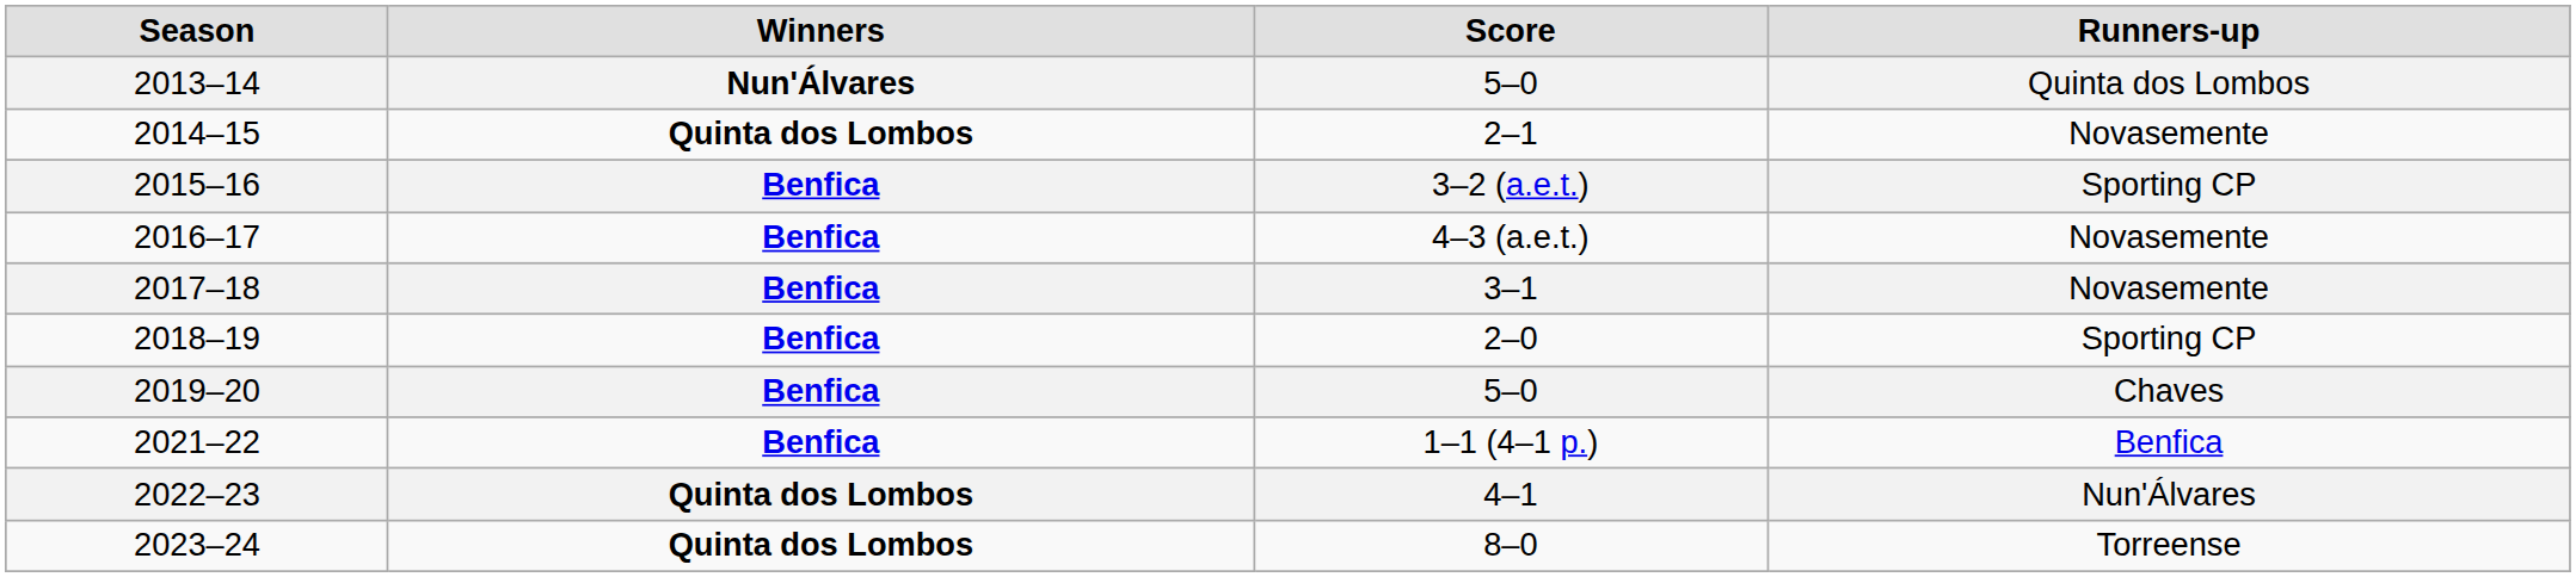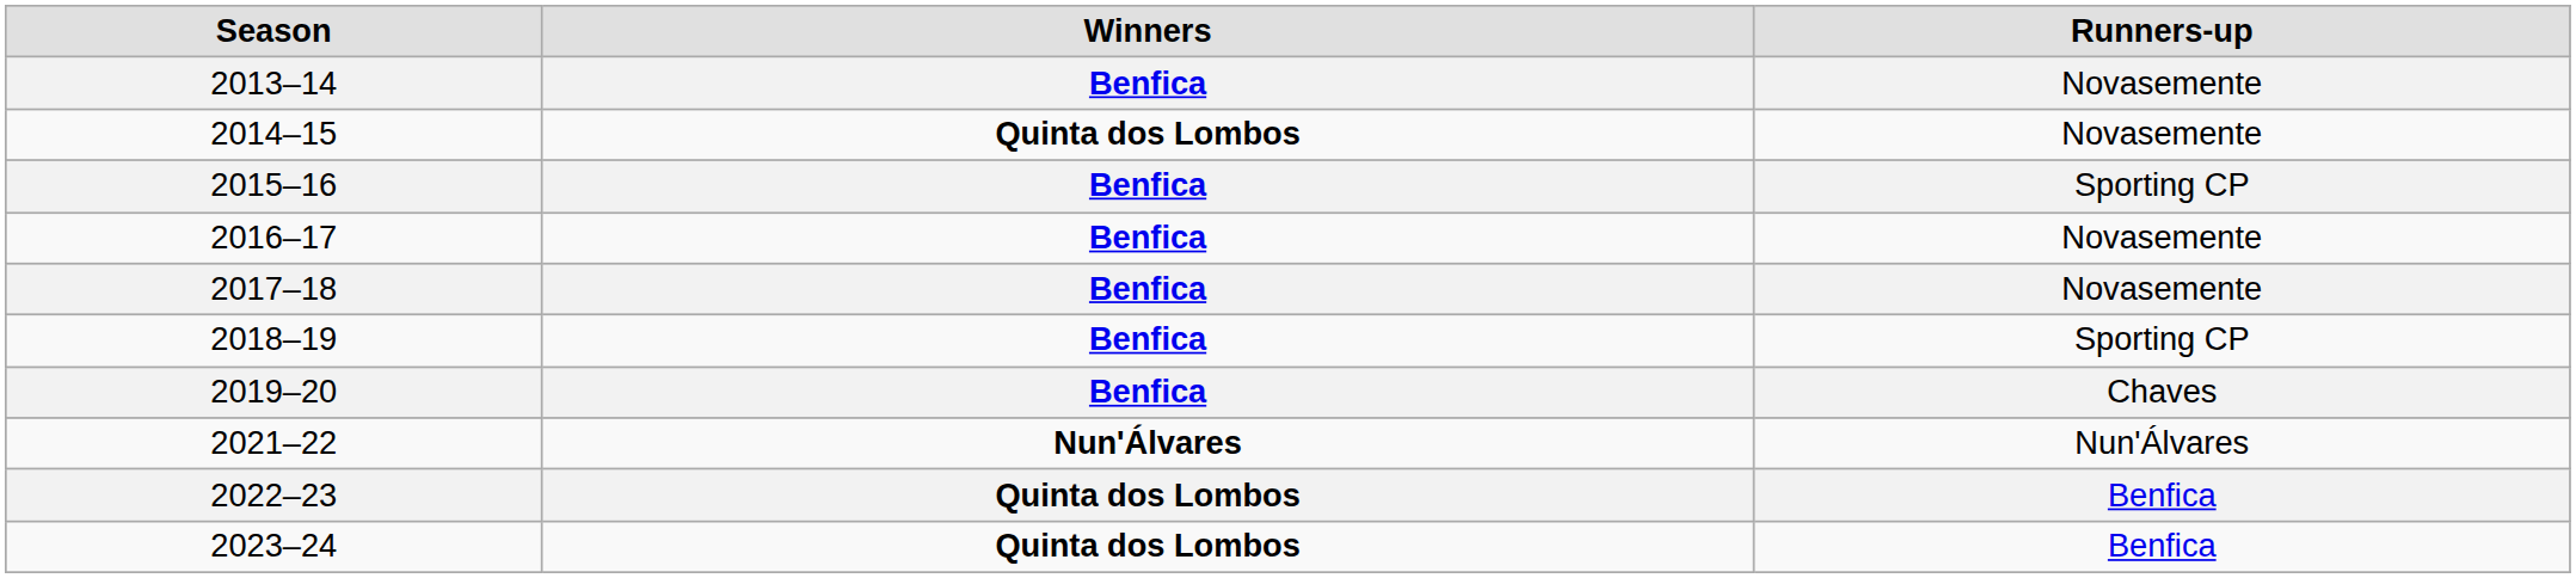- column: Score | 5–0 | 2–1 | 3–2 (a.e.t.) | 4–3 (a.e.t.) | 3–1 | 2–0 | 5–0 | 1–1 (4–1 p.) | 4–1 | 8–0
2013–14 | Winners: Nun'Álvares -> Benfica
2013–14 | Runners-up: Quinta dos Lombos -> Novasemente
2021–22 | Winners: Benfica -> Nun'Álvares
2021–22 | Runners-up: Benfica -> Nun'Álvares
2022–23 | Runners-up: Nun'Álvares -> Benfica
2023–24 | Runners-up: Torreense -> Benfica
